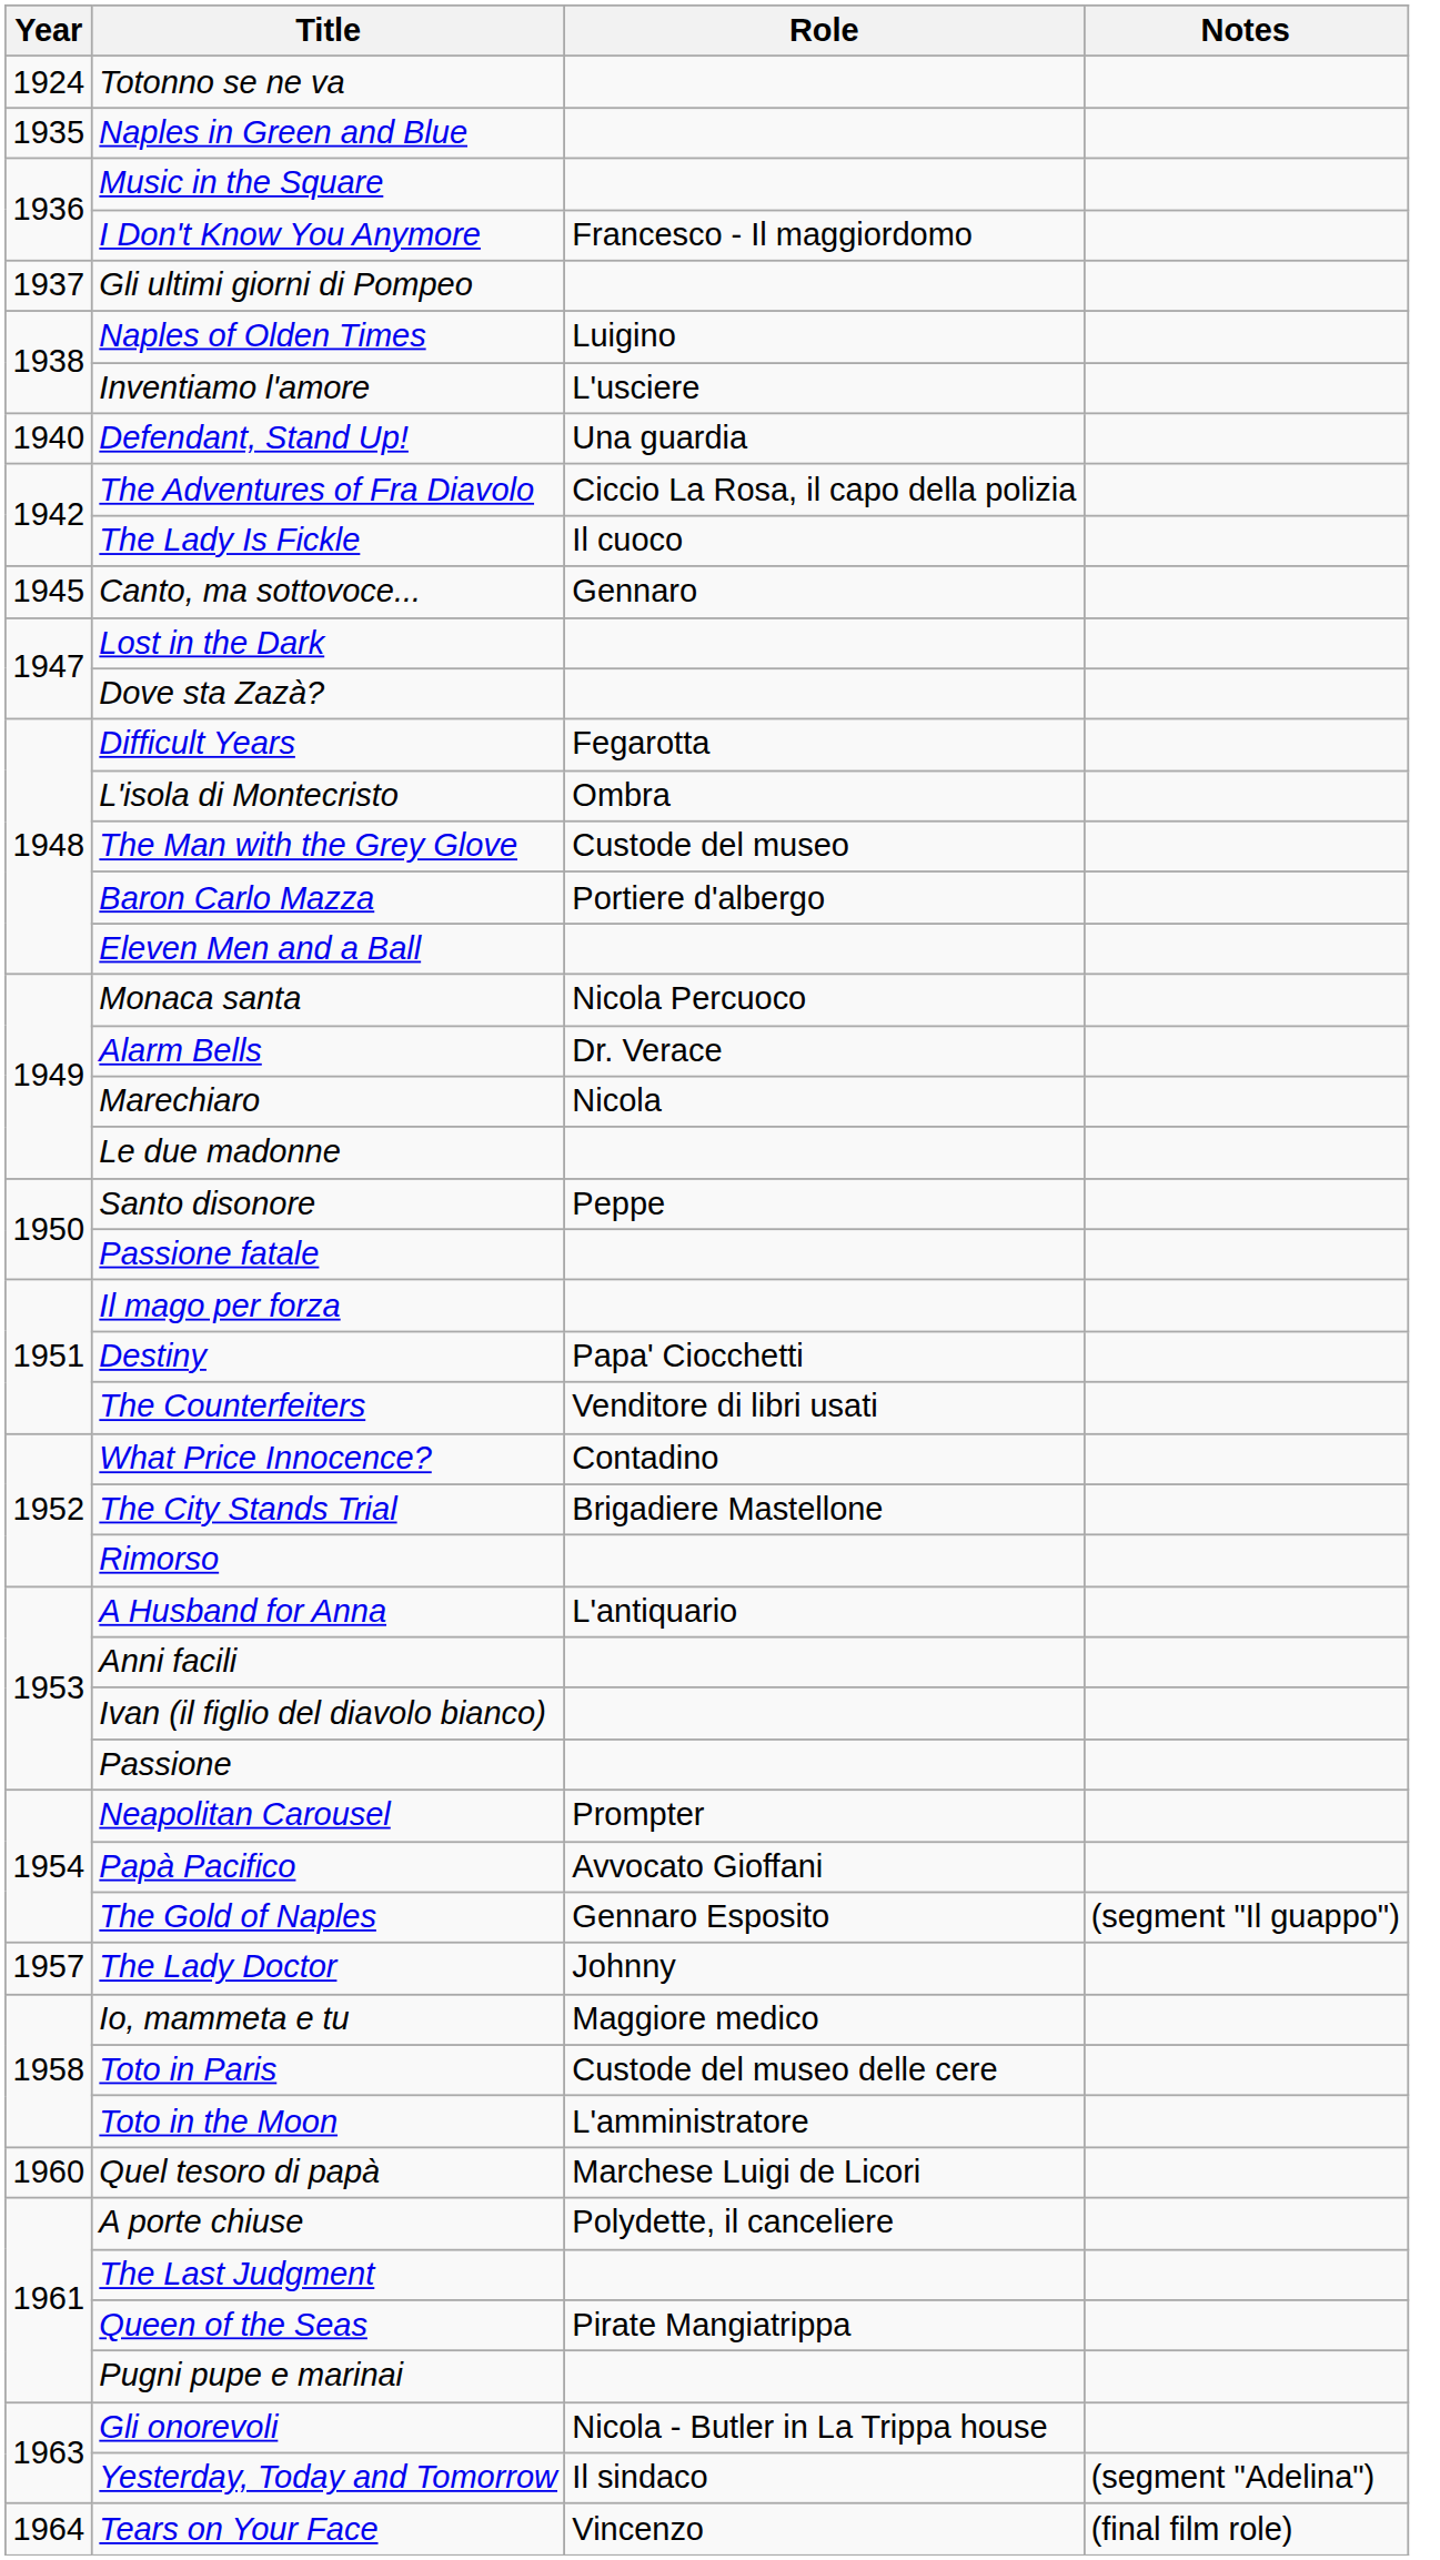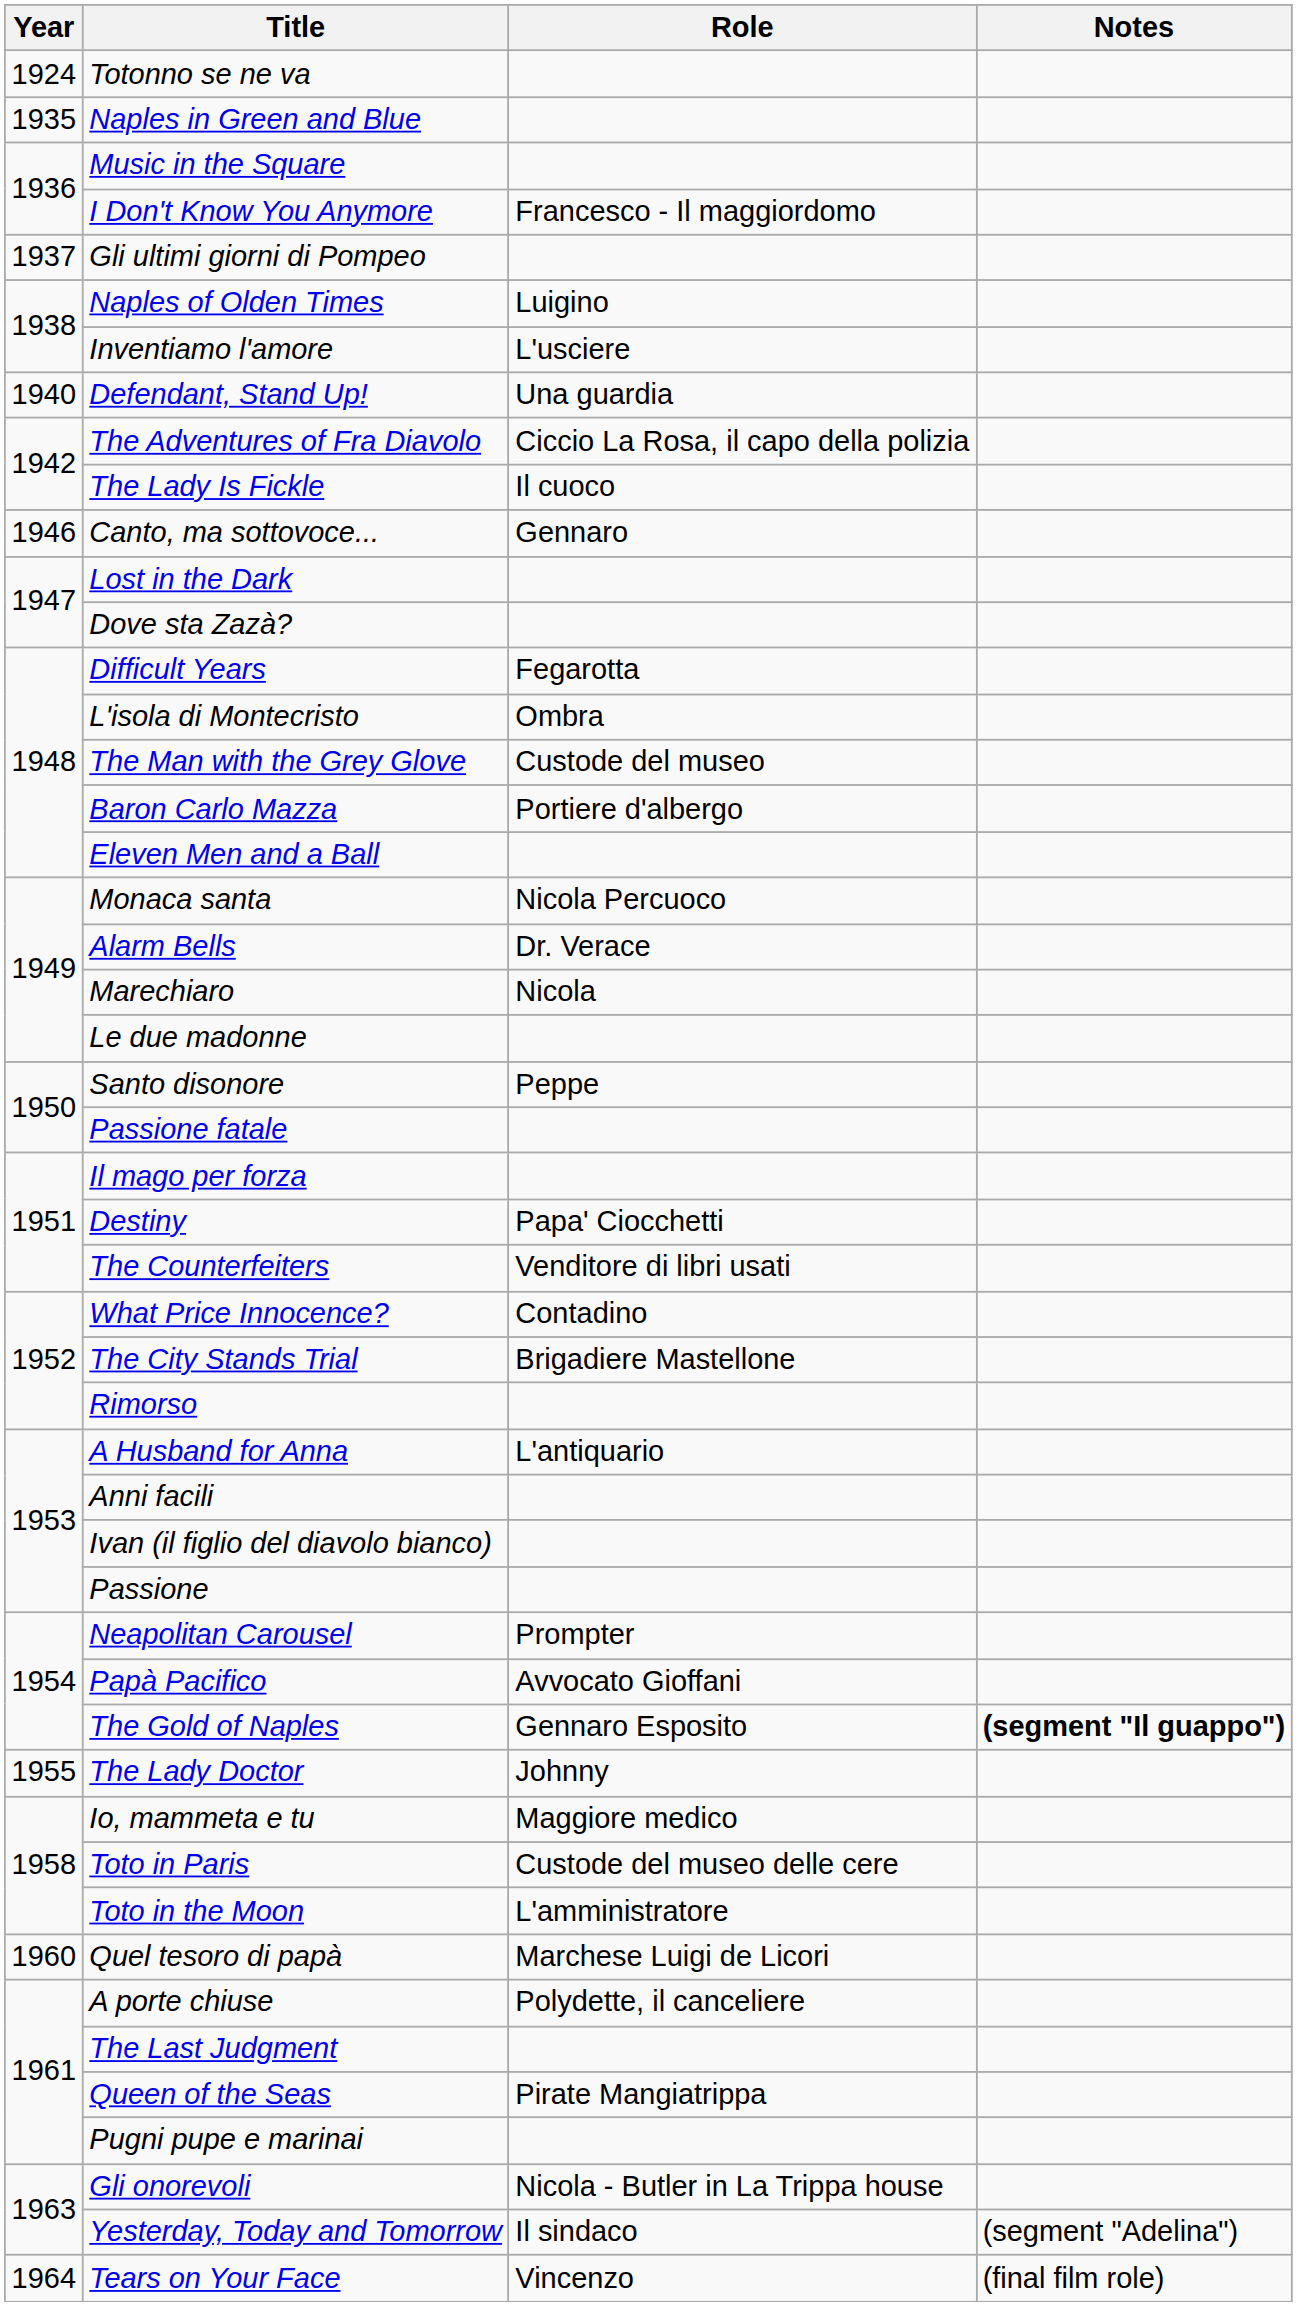Canto, ma sottovoce... | Year: 1945 -> 1946
The Gold of Naples | Notes: normal -> bold
The Lady Doctor | Year: 1957 -> 1955
